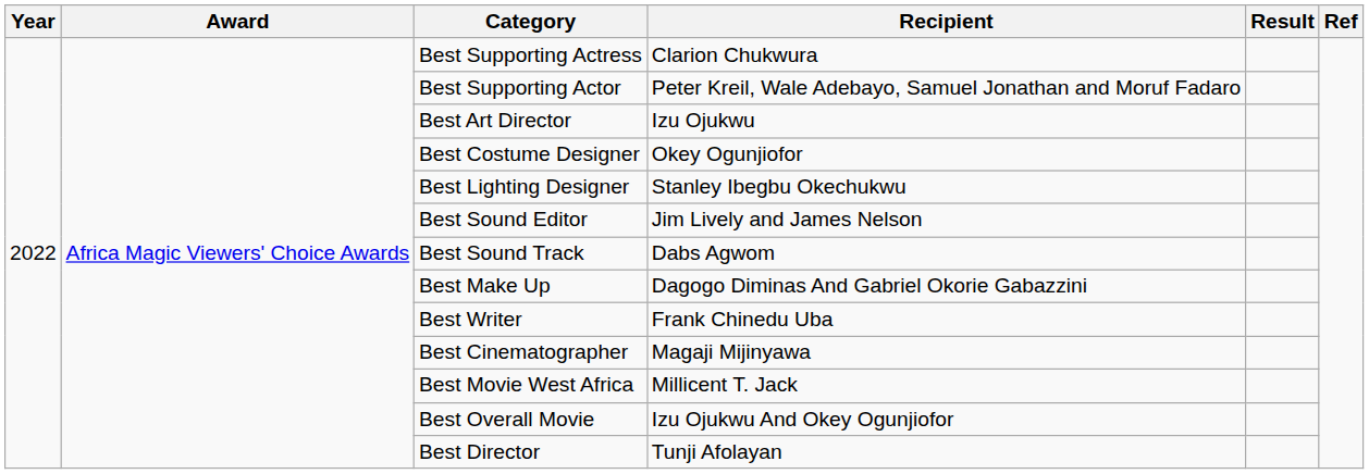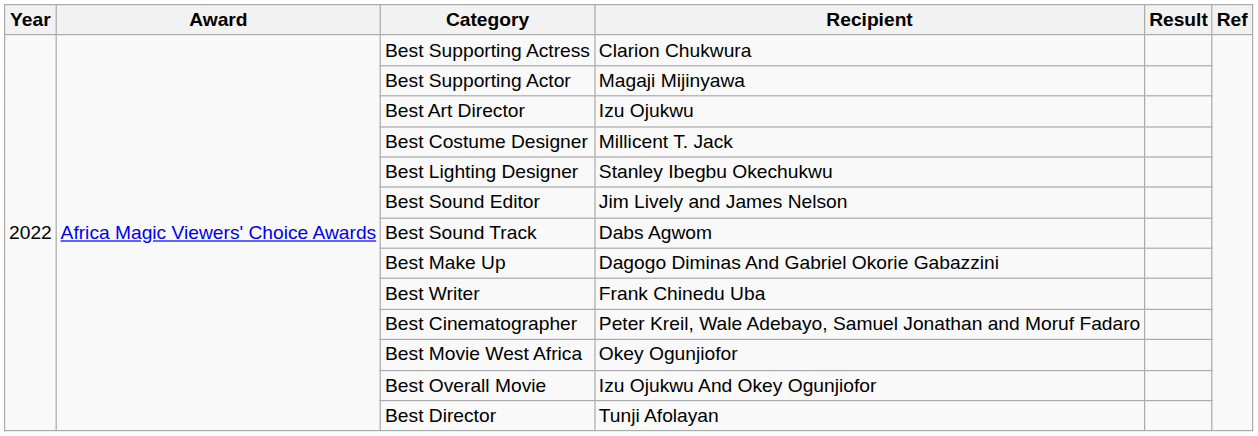Best Supporting Actor | Recipient: Peter Kreil, Wale Adebayo, Samuel Jonathan and Moruf Fadaro -> Magaji Mijinyawa
Best Costume Designer | Recipient: Okey Ogunjiofor -> Millicent T. Jack
Best Cinematographer | Recipient: Magaji Mijinyawa -> Peter Kreil, Wale Adebayo, Samuel Jonathan and Moruf Fadaro
Best Movie West Africa | Recipient: Millicent T. Jack -> Okey Ogunjiofor
